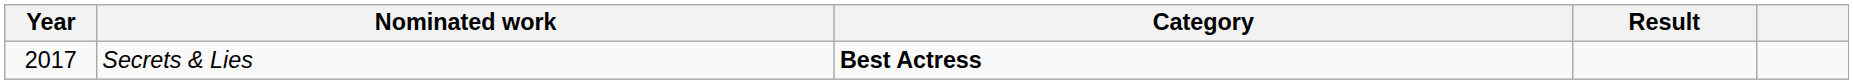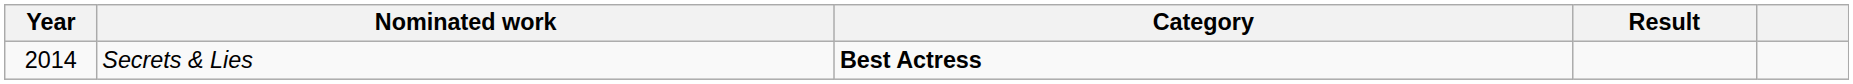Secrets & Lies | Year: 2017 -> 2014
